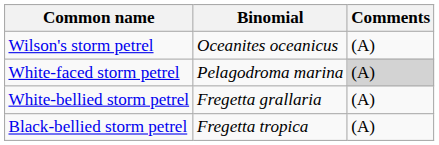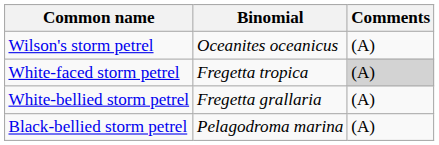White-faced storm petrel | Binomial: Pelagodroma marina -> Fregetta tropica
Black-bellied storm petrel | Binomial: Fregetta tropica -> Pelagodroma marina
